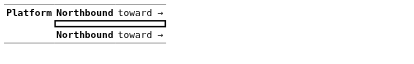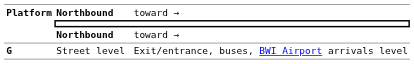+ row: G | Street level | Exit/entrance, buses, BWI Airport arrivals level
